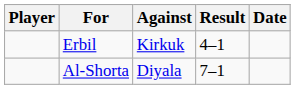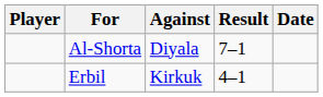rows swapped: Al-Shorta <-> Erbil
